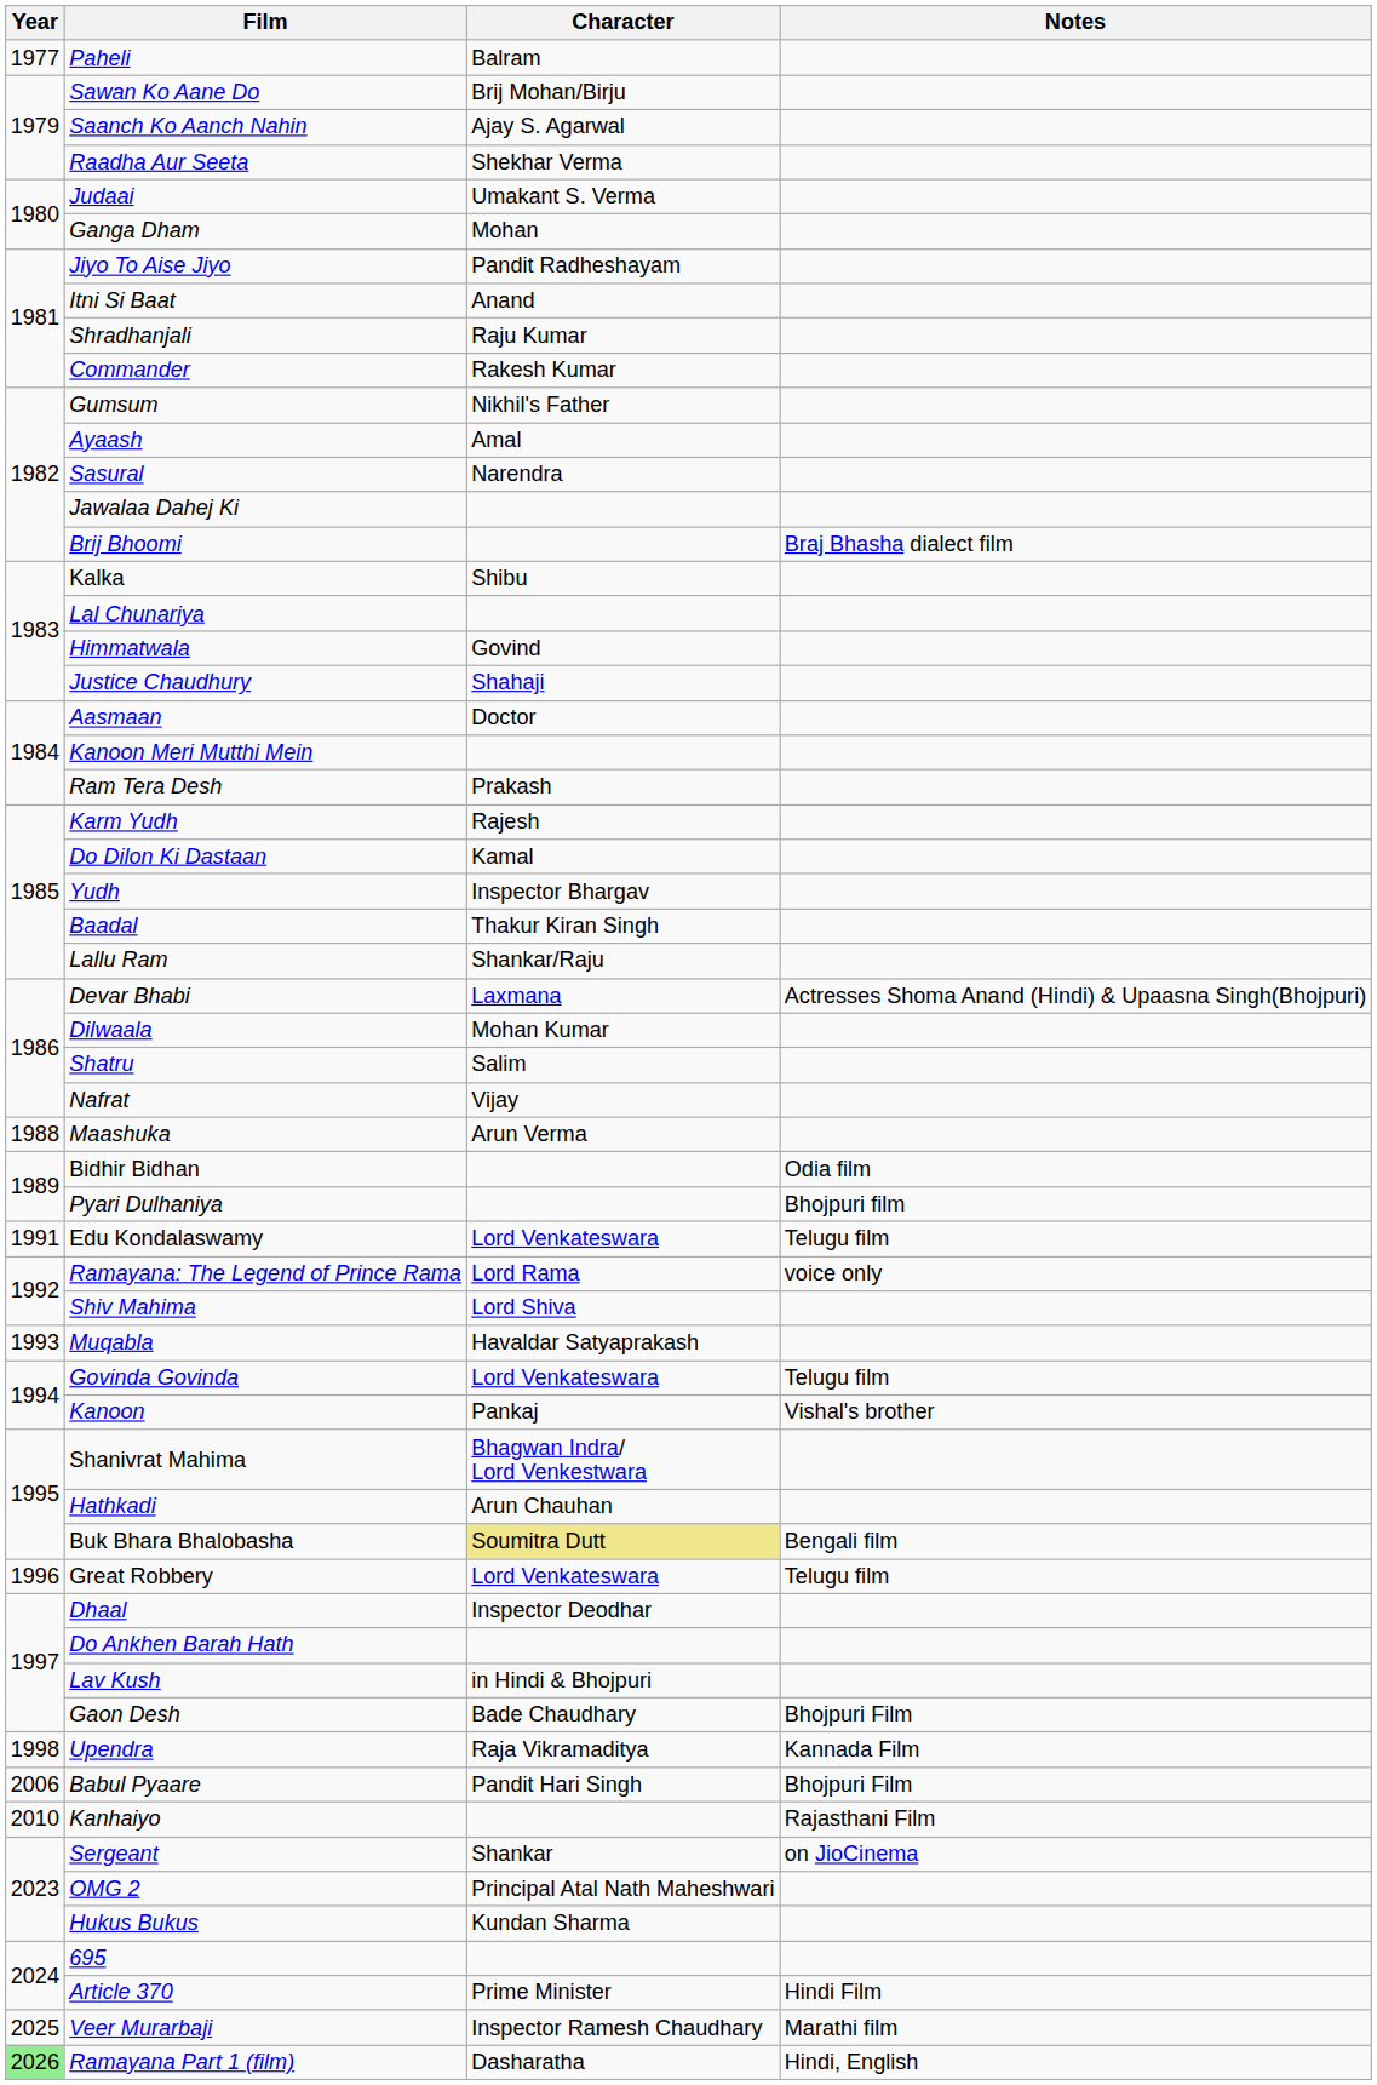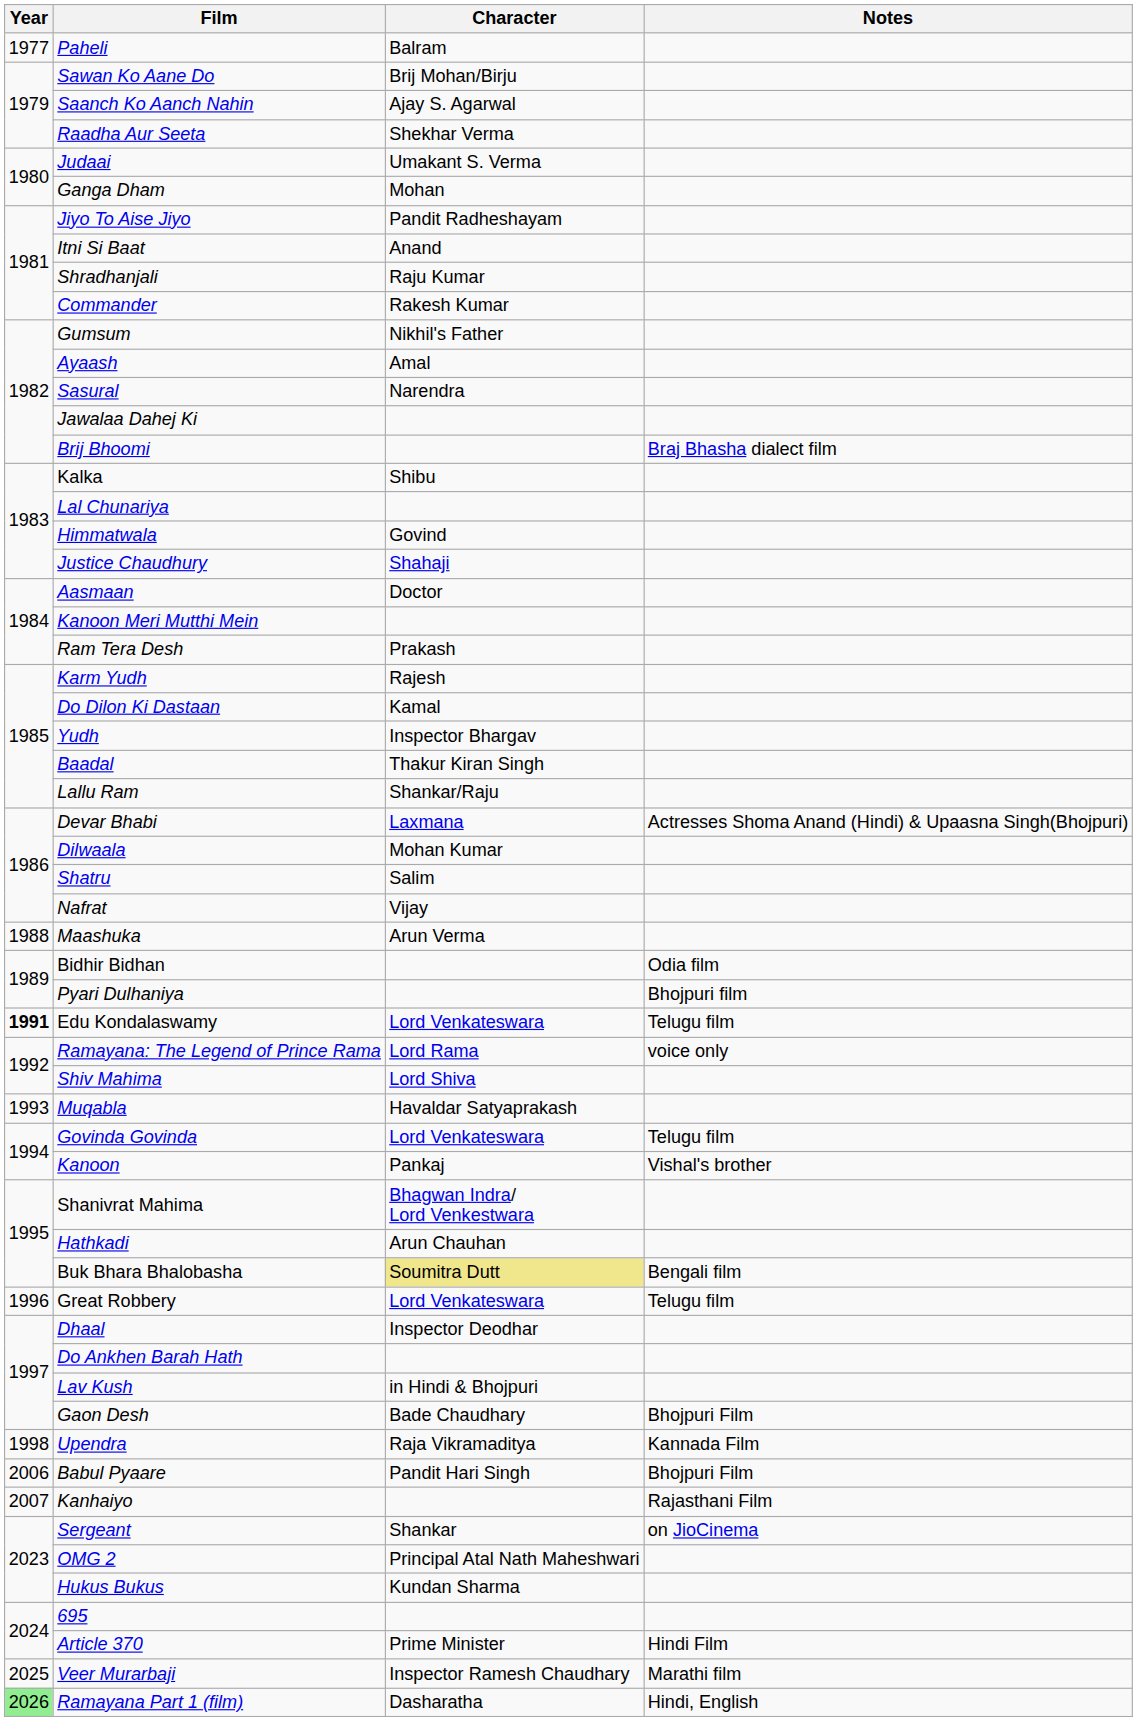Edu Kondalaswamy | Year: normal -> bold
Kanhaiyo | Year: 2010 -> 2007
